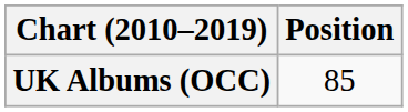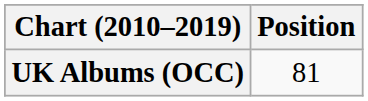UK Albums (OCC) | Position: 85 -> 81
